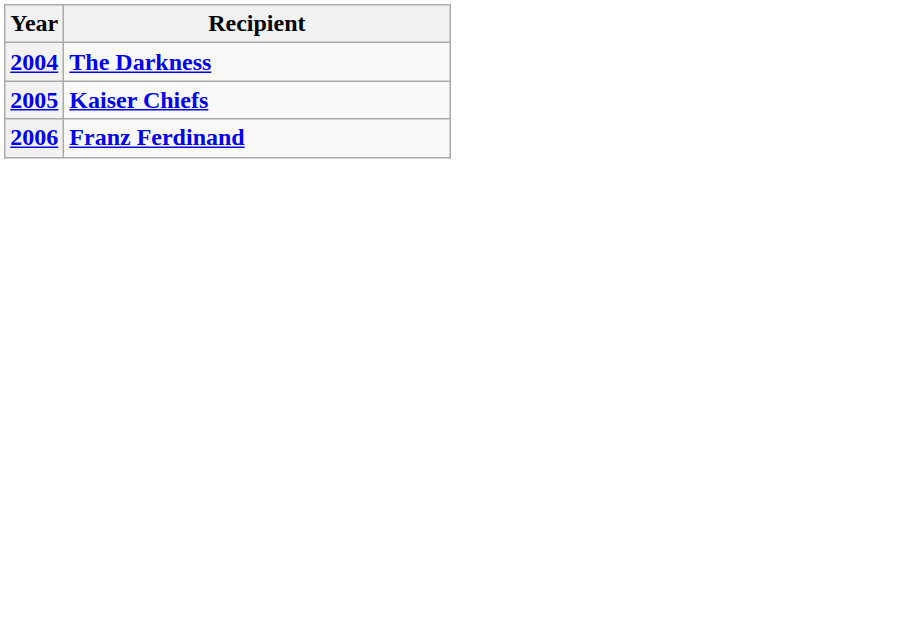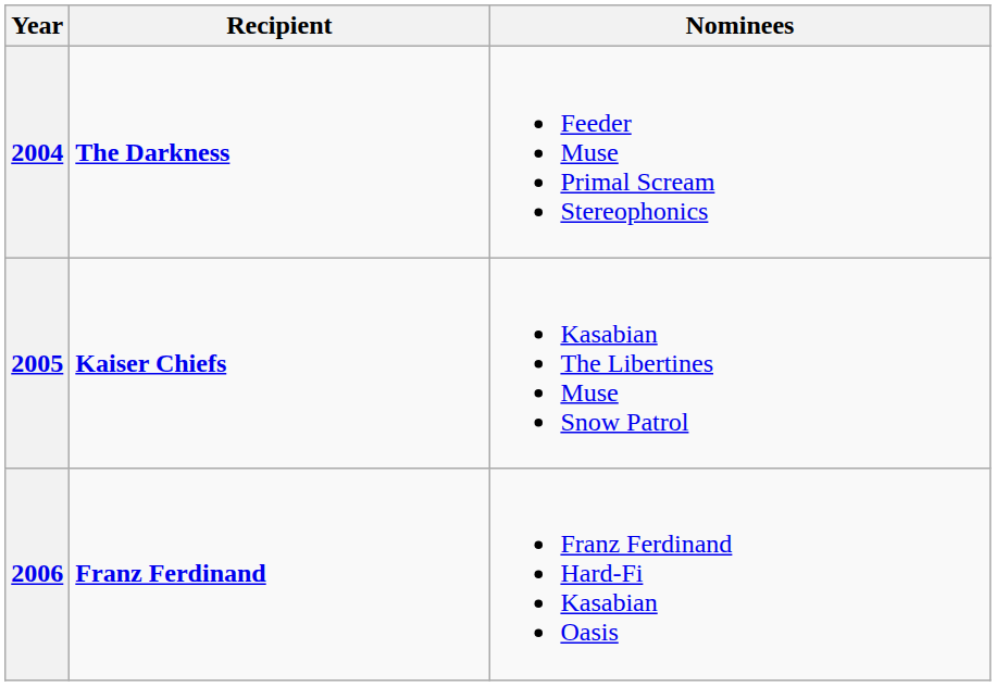+ column: Nominees | Feeder Muse Primal Scream Stereophonics | Kasabian The Libertines Muse Snow Patrol | Franz Ferdinand Hard-Fi Kasabian Oasis
